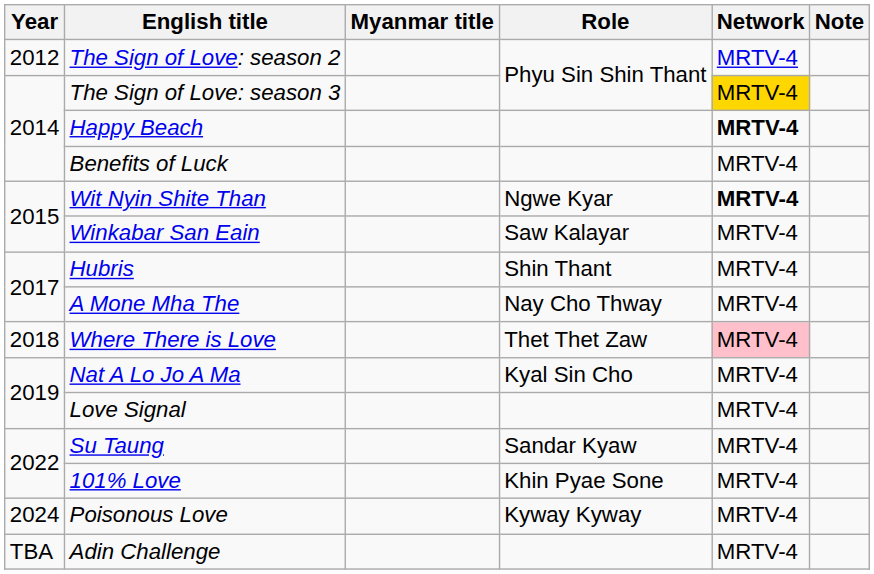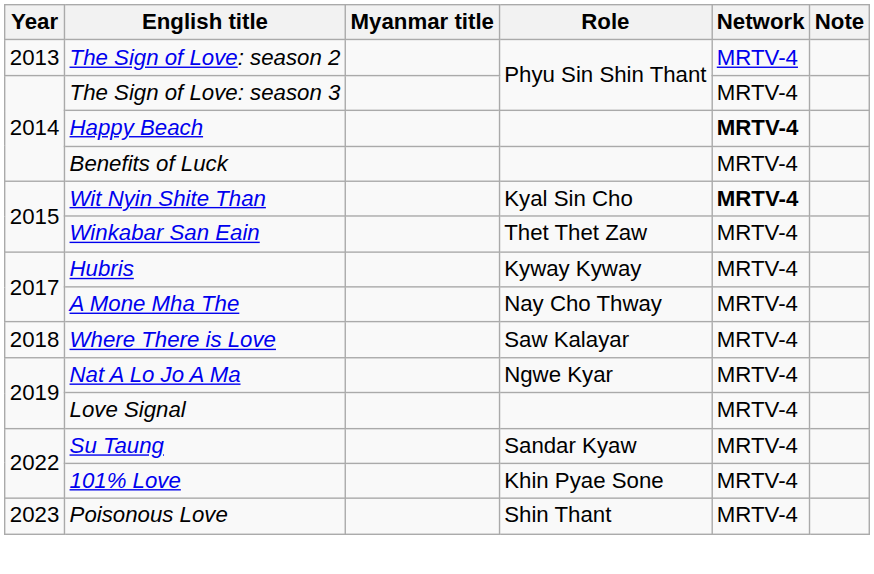The Sign of Love: season 2 | Year: 2012 -> 2013
The Sign of Love: season 3 | Network: gold background -> no background
Wit Nyin Shite Than | Role: Ngwe Kyar -> Kyal Sin Cho
Winkabar San Eain | Role: Saw Kalayar -> Thet Thet Zaw
Hubris | Role: Shin Thant -> Kyway Kyway
Where There is Love | Role: Thet Thet Zaw -> Saw Kalayar
Where There is Love | Network: pink background -> no background
Nat A Lo Jo A Ma | Role: Kyal Sin Cho -> Ngwe Kyar
Poisonous Love | Year: 2024 -> 2023
Poisonous Love | Role: Kyway Kyway -> Shin Thant
- row: TBA | Adin Challenge | MRTV-4
